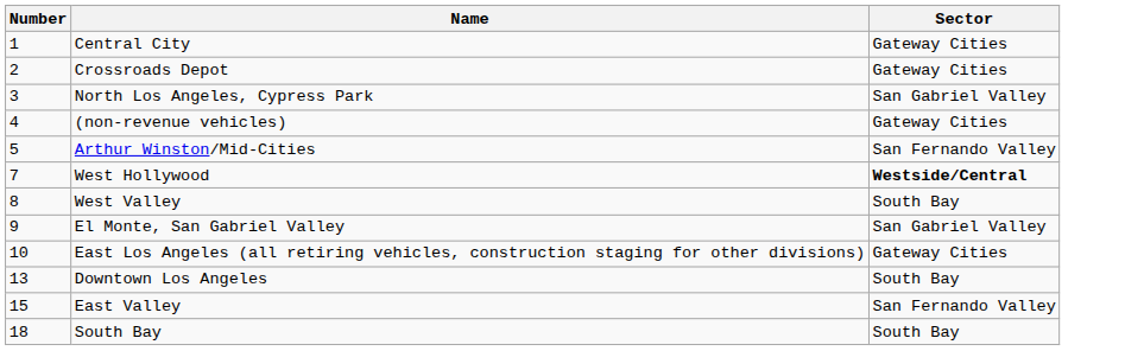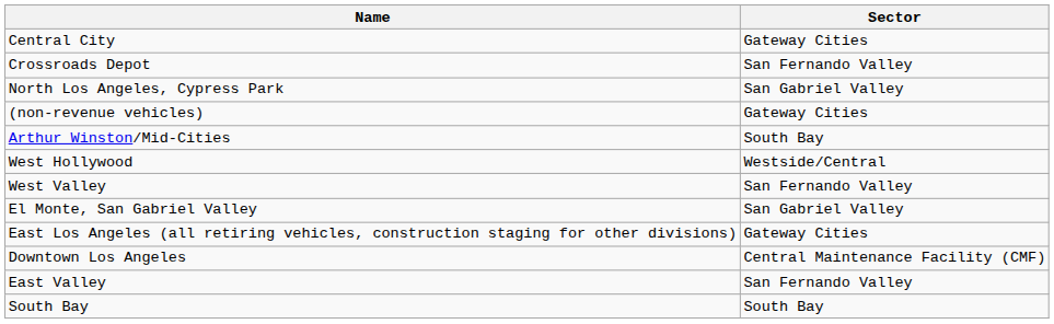- column: Number | 1 | 2 | 3 | 4 | 5 | 7 | 8 | 9 | 10 | 13 | 15 | 18
Crossroads Depot | Sector: Gateway Cities -> San Fernando Valley
Arthur Winston/Mid-Cities | Sector: San Fernando Valley -> South Bay
West Hollywood | Sector: bold -> normal
West Valley | Sector: South Bay -> San Fernando Valley
Downtown Los Angeles | Sector: South Bay -> Central Maintenance Facility (CMF)
